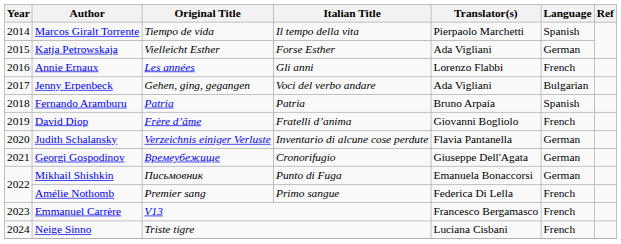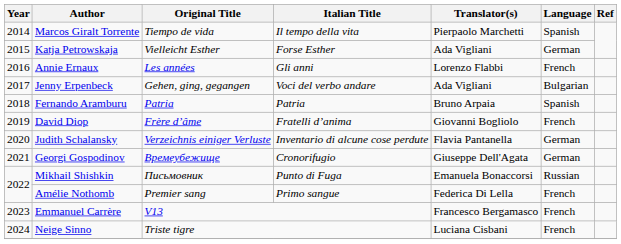Mikhail Shishkin | Language: German -> Russian
